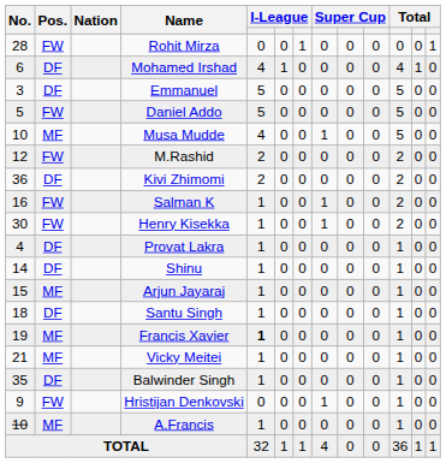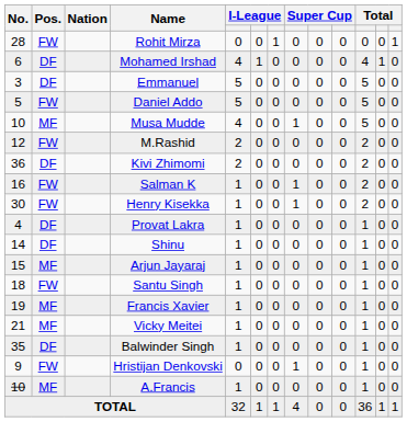Santu Singh | Pos.: DF -> FW
Francis Xavier | column 5: bold -> normal
